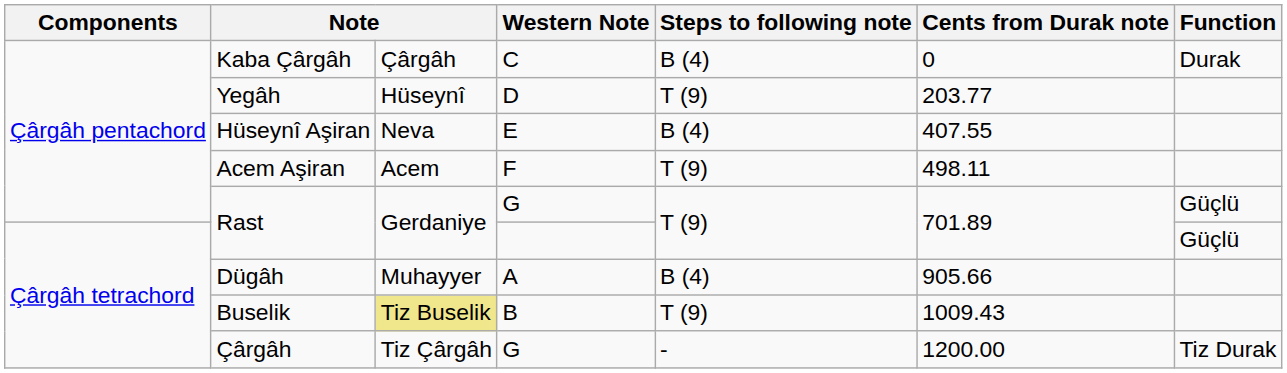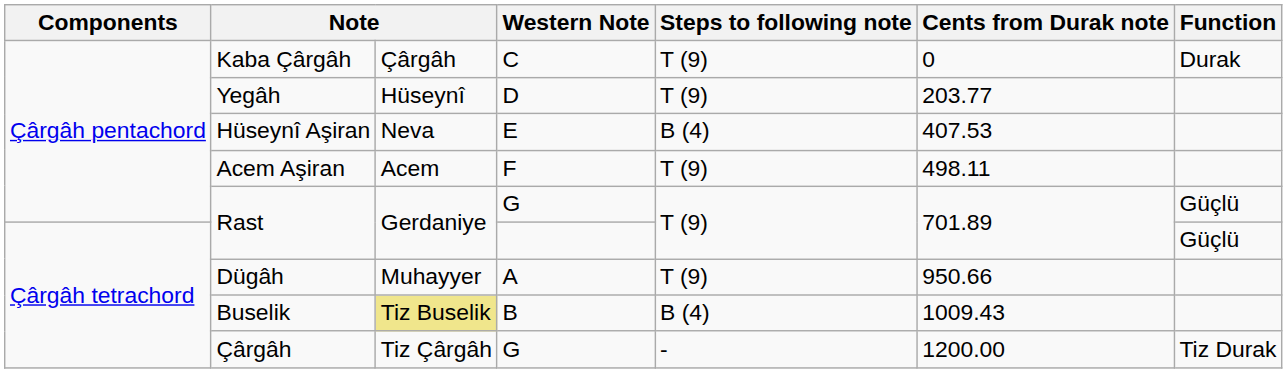Kaba Çârgâh | Steps to following note: B (4) -> T (9)
Hüseynî Aşiran | Cents from Durak note: 407.55 -> 407.53
Dügâh | Steps to following note: B (4) -> T (9)
Dügâh | Cents from Durak note: 905.66 -> 950.66
Buselik | Steps to following note: T (9) -> B (4)
